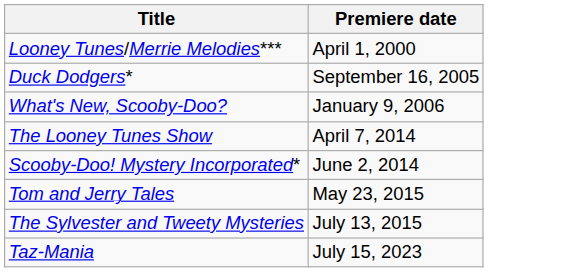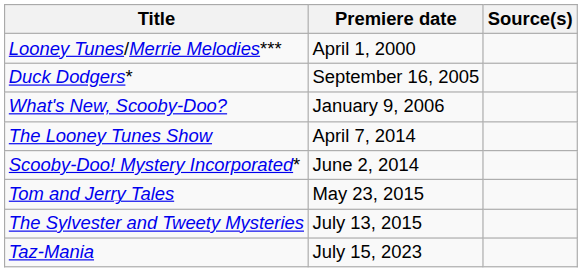+ column: Source(s)
